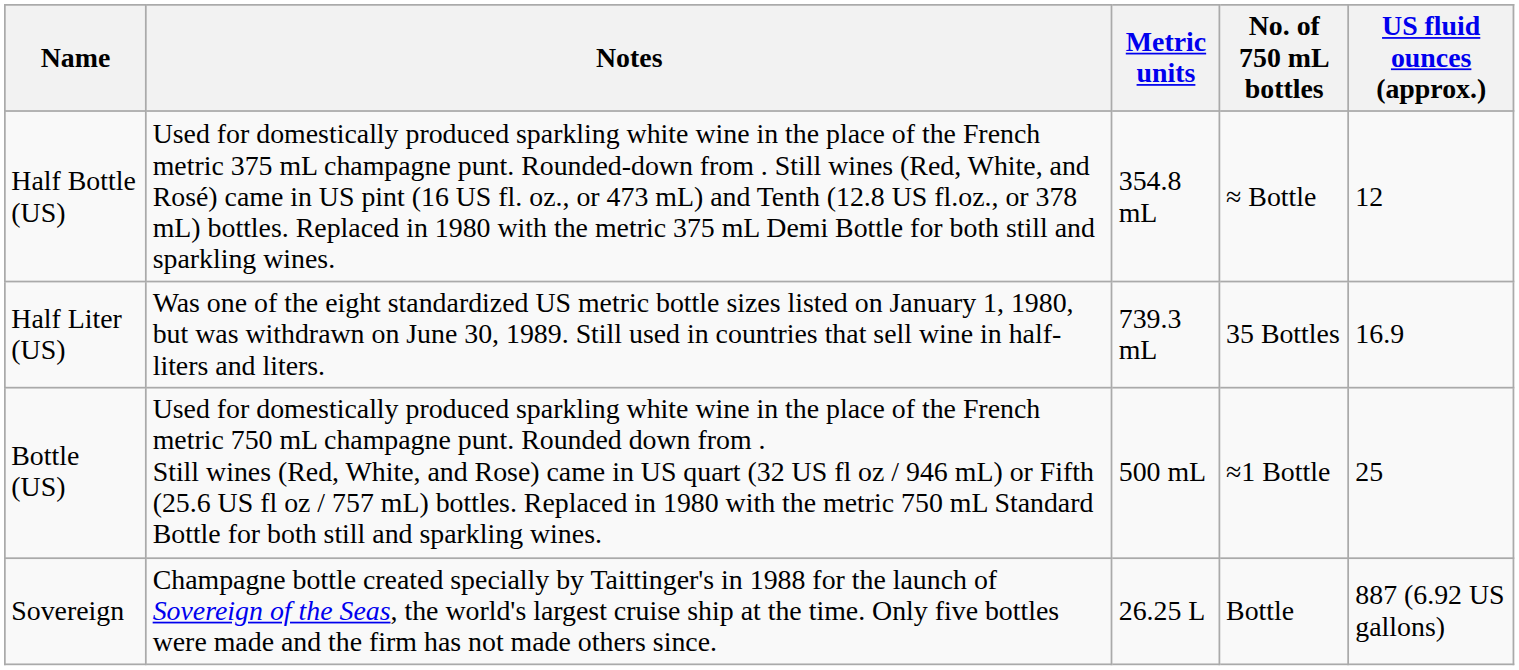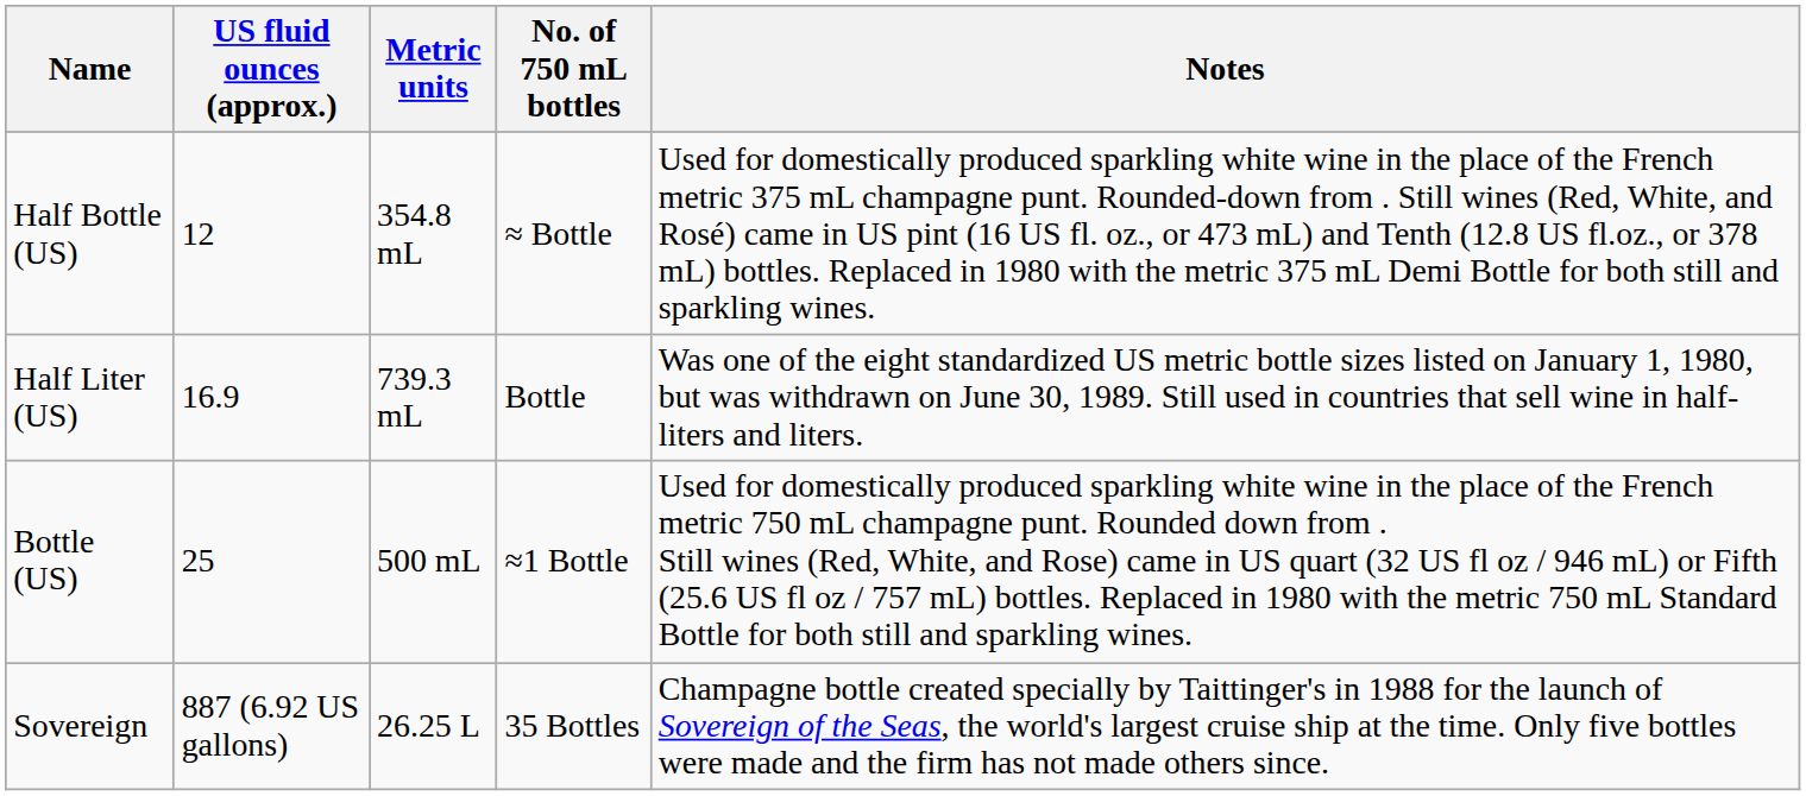columns swapped: US fluid ounces (approx.) <-> Notes
Half Liter (US) | No. of 750 mL bottles: 35 Bottles -> Bottle
Sovereign | No. of 750 mL bottles: Bottle -> 35 Bottles
